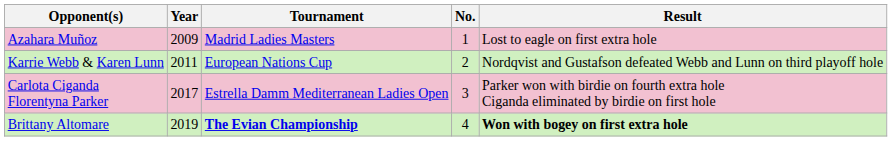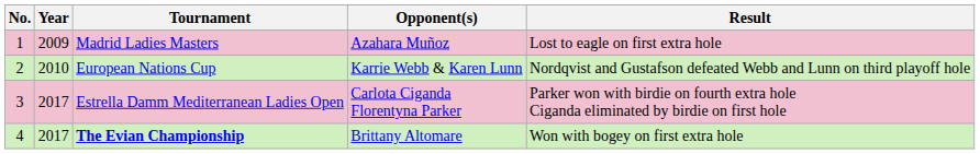columns swapped: No. <-> Opponent(s)
European Nations Cup | Year: 2011 -> 2010
The Evian Championship | Year: 2019 -> 2017
The Evian Championship | Result: bold -> normal
